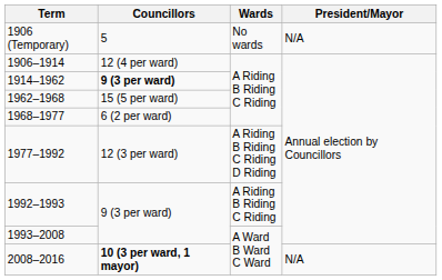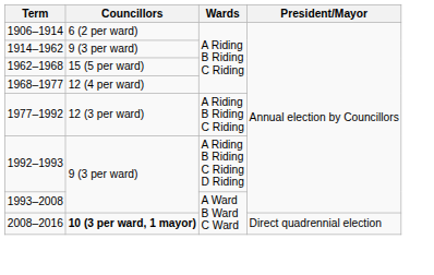- row: 1906 (Temporary) | 5 | No wards | N/A
1906–1914 | Councillors: 12 (4 per ward) -> 6 (2 per ward)
1914–1962 | Councillors: bold -> normal
1968–1977 | Councillors: 6 (2 per ward) -> 12 (4 per ward)
1977–1992 | Wards: A Riding B Riding C Riding D Riding -> A Riding B Riding C Riding
1992–1993 | Wards: A Riding B Riding C Riding -> A Riding B Riding C Riding D Riding
2008–2016 | President/Mayor: N/A -> Direct quadrennial election
